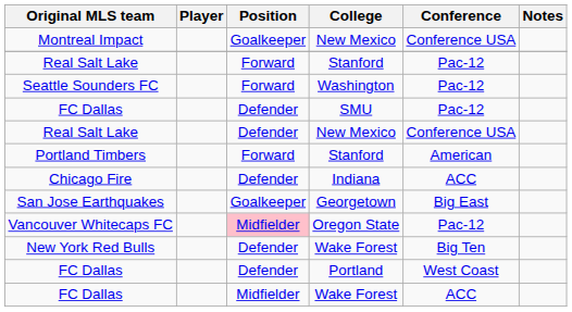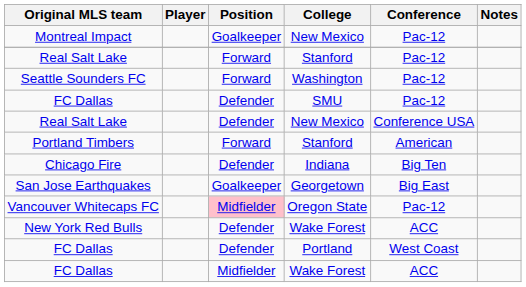Montreal Impact | Conference: Conference USA -> Pac-12
Chicago Fire | Conference: ACC -> Big Ten
New York Red Bulls | Conference: Big Ten -> ACC
